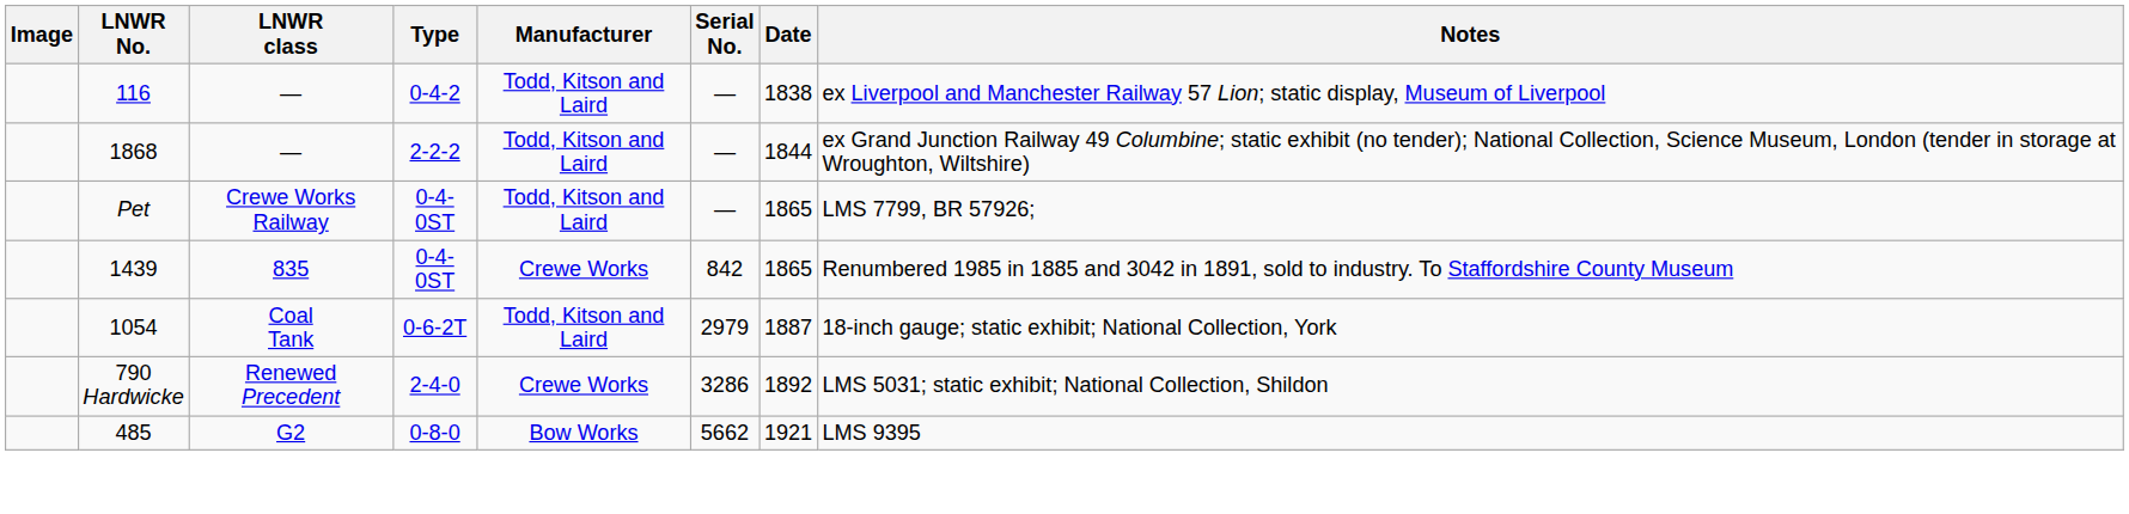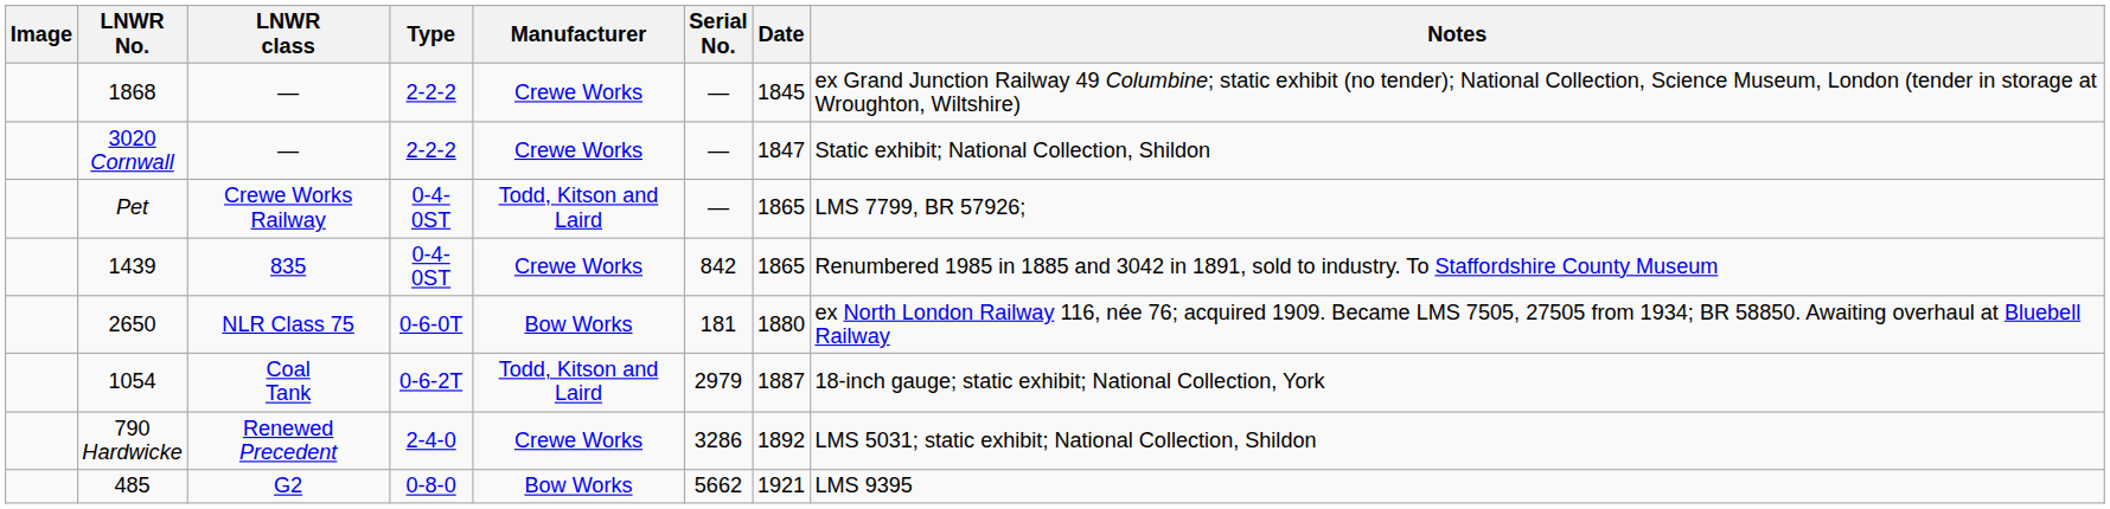- row: 116 | — | 0-4-2 | Todd, Kitson and Laird | — | 1838 | ex Liverpool and Manchester Railway 57 Lion; static display, Museum of Liverpool
1868 | Manufacturer: Todd, Kitson and Laird -> Crewe Works
1868 | Date: 1844 -> 1845
+ row: 3020 Cornwall | — | 2-2-2 | Crewe Works | — | 1847 | Static exhibit; National Collection, Shildon
+ row: 2650 | NLR Class 75 | 0-6-0T | Bow Works | 181 | 1880 | ex North London Railway 116, née 76; acquired 1909. Became LMS 7505, 27505 from 1934; BR 58850. Awaiting overhaul at Bluebell Railway
